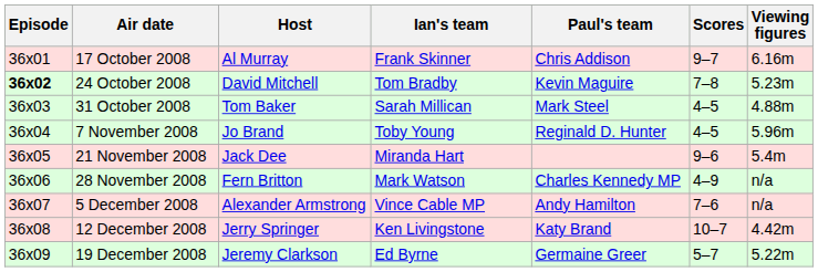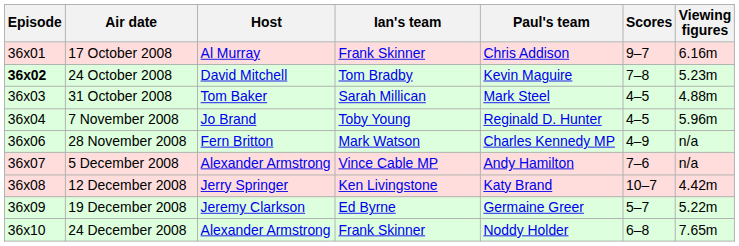- row: 36x05 | 21 November 2008 | Jack Dee | Miranda Hart | 9–6 | 5.4m
+ row: 36x10 | 24 December 2008 | Alexander Armstrong | Frank Skinner | Noddy Holder | 6–8 | 7.65m
